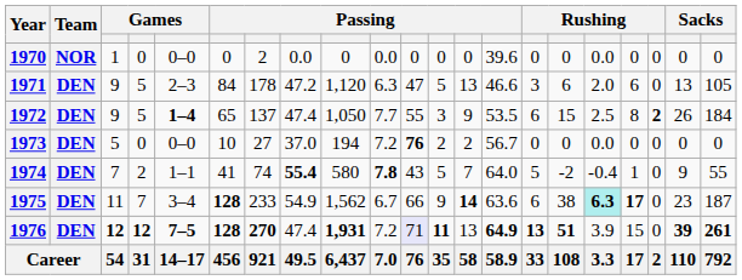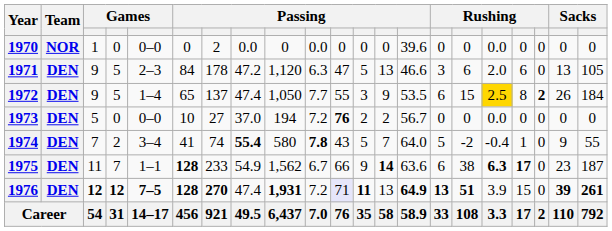1972 | column 5: bold -> normal
1972 | column 17: no background -> gold background
1974 | column 5: 1–1 -> 3–4
1975 | column 5: 3–4 -> 1–1
1975 | column 17: paleturquoise background -> no background
